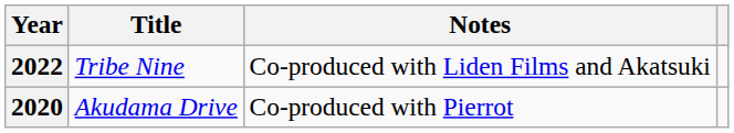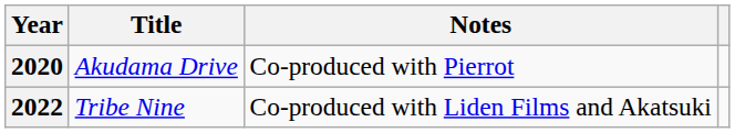rows swapped: 2020 <-> 2022
